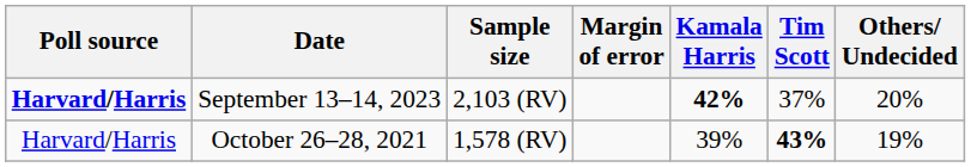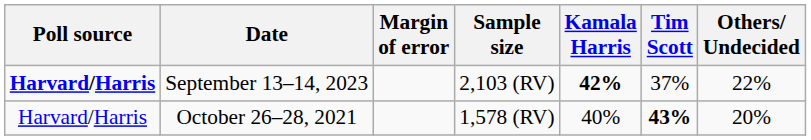columns swapped: Sample size <-> Margin of error
September 13–14, 2023 | Others/ Undecided: 20% -> 22%
October 26–28, 2021 | Kamala Harris: 39% -> 40%
October 26–28, 2021 | Others/ Undecided: 19% -> 20%
